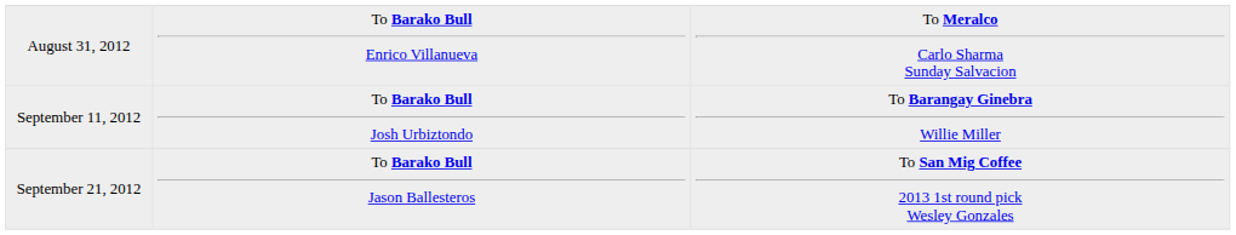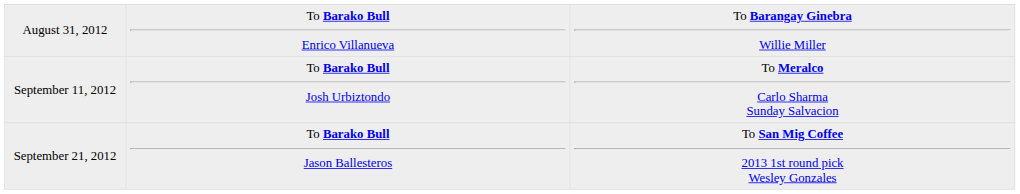August 31, 2012 | column 3: To Meralco Carlo Sharma Sunday Salvacion -> To Barangay Ginebra Willie Miller
September 11, 2012 | column 3: To Barangay Ginebra Willie Miller -> To Meralco Carlo Sharma Sunday Salvacion
